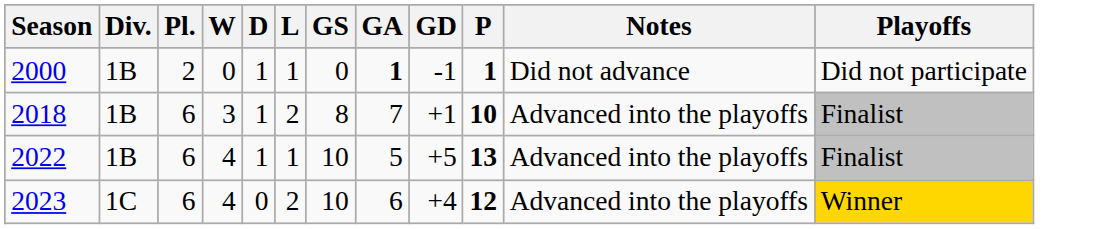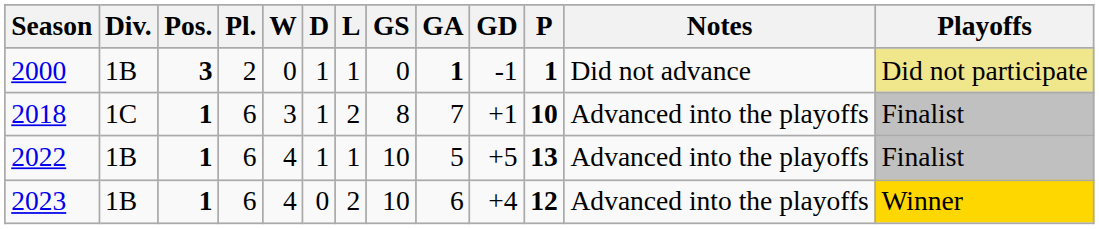+ column: Pos. | 3 | 1 | 1 | 1
2000 | Playoffs: no background -> khaki background
2018 | Div.: 1B -> 1C
2023 | Div.: 1C -> 1B
